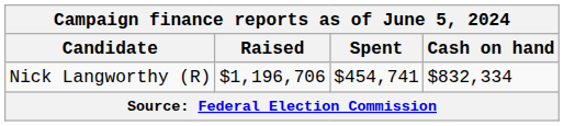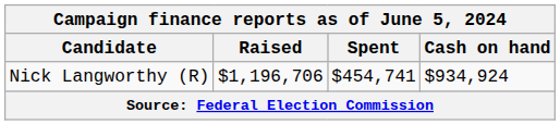Nick Langworthy (R) | Cash on hand: $832,334 -> $934,924
